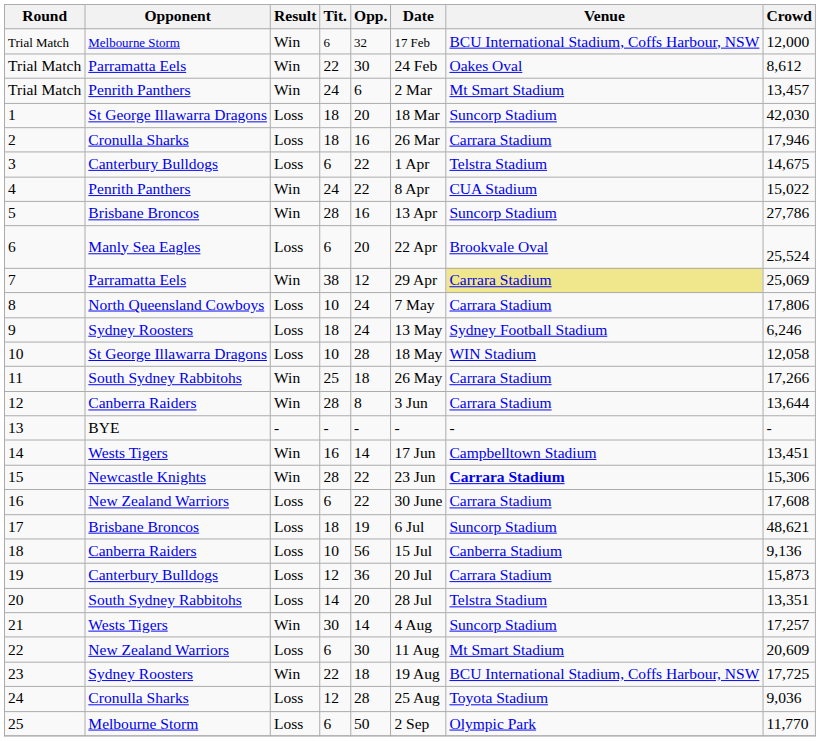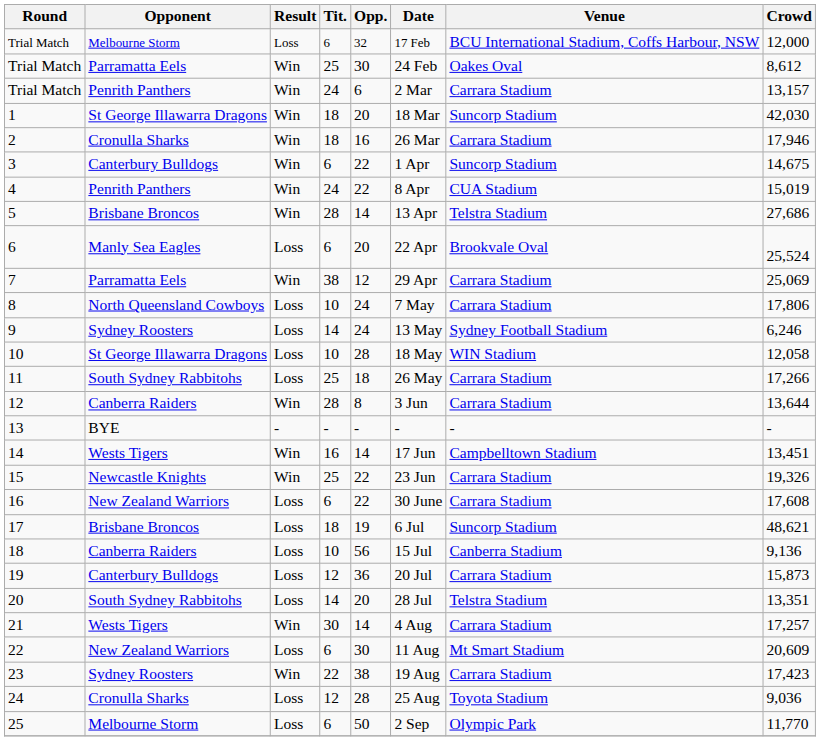Trial Match / Melbourne Storm | Result: Win -> Loss
Trial Match / Parramatta Eels | Tit.: 22 -> 25
Trial Match / Penrith Panthers | Venue: Mt Smart Stadium -> Carrara Stadium
Trial Match / Penrith Panthers | Crowd: 13,457 -> 13,157
1 | Result: Loss -> Win
2 | Result: Loss -> Win
3 | Result: Loss -> Win
3 | Venue: Telstra Stadium -> Suncorp Stadium
4 | Crowd: 15,022 -> 15,019
5 | Opp.: 16 -> 14
5 | Venue: Suncorp Stadium -> Telstra Stadium
5 | Crowd: 27,786 -> 27,686
7 | Venue: khaki background -> no background
9 | Tit.: 18 -> 14
11 | Result: Win -> Loss
15 | Tit.: 28 -> 25
15 | Venue: bold -> normal
15 | Crowd: 15,306 -> 19,326
21 | Venue: Suncorp Stadium -> Carrara Stadium
23 | Opp.: 18 -> 38
23 | Venue: BCU International Stadium, Coffs Harbour, NSW -> Carrara Stadium
23 | Crowd: 17,725 -> 17,423
